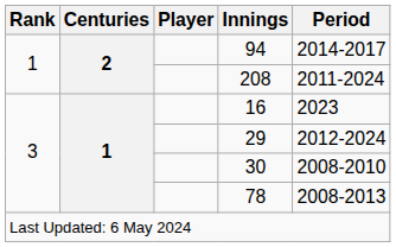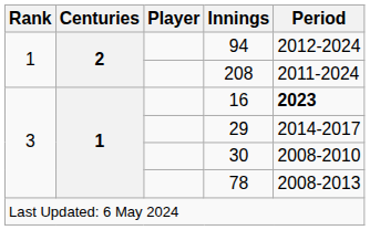94 | Period: 2014-2017 -> 2012-2024
16 | Period: normal -> bold
29 | Period: 2012-2024 -> 2014-2017
